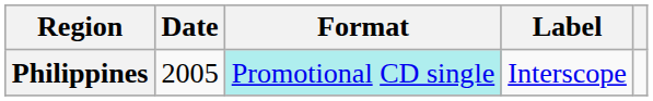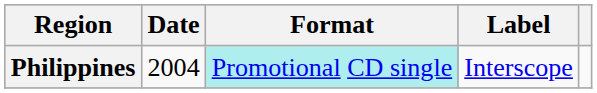Philippines | Date: 2005 -> 2004
